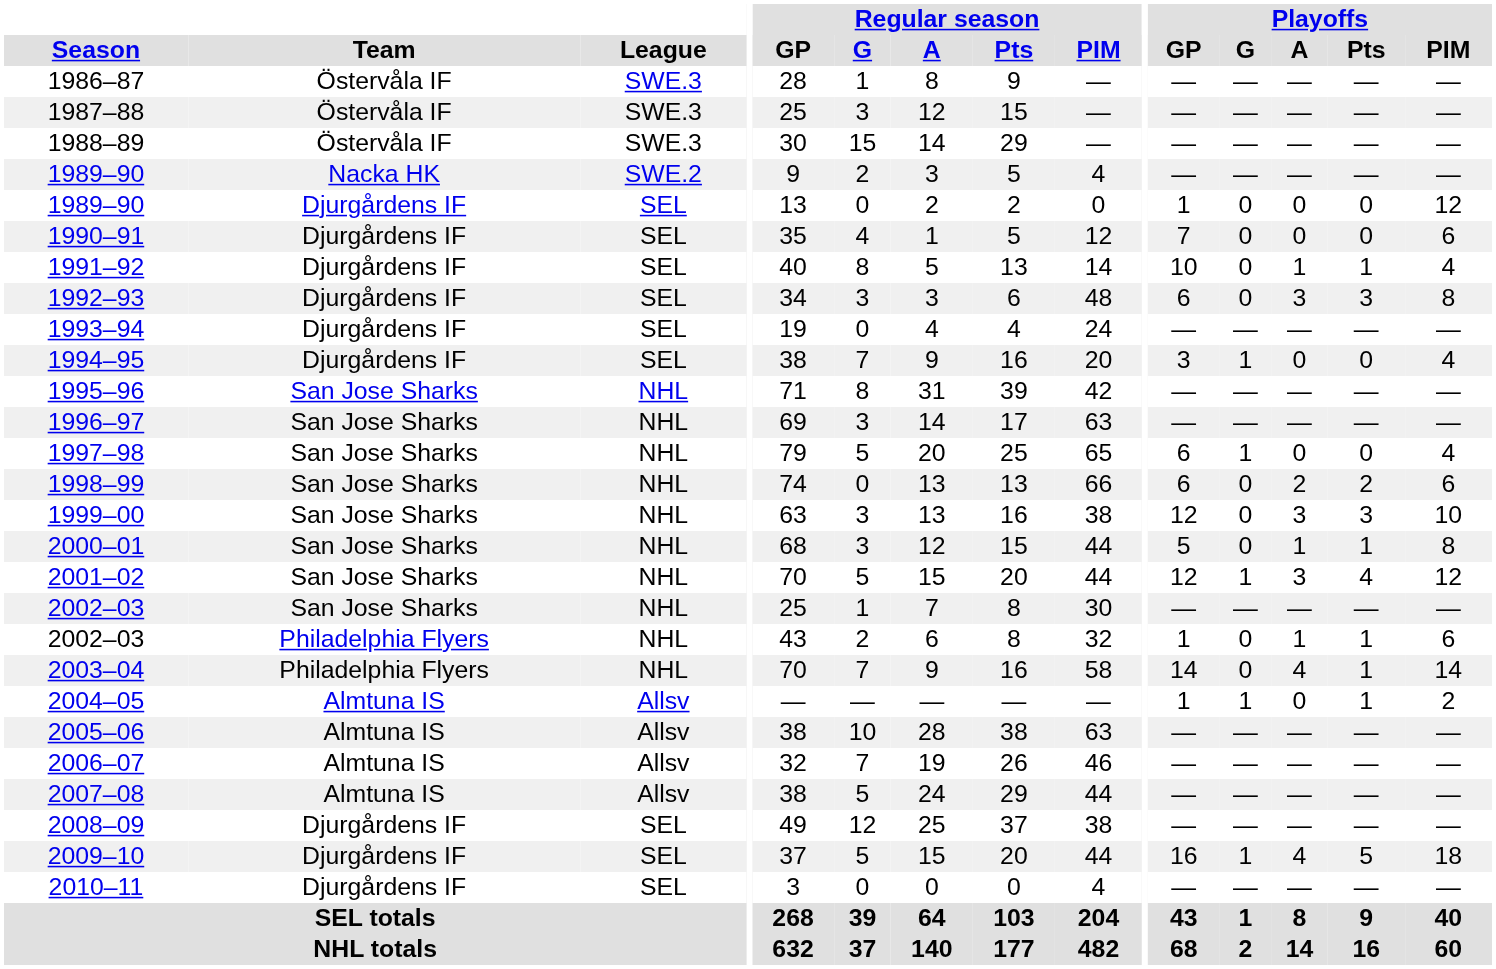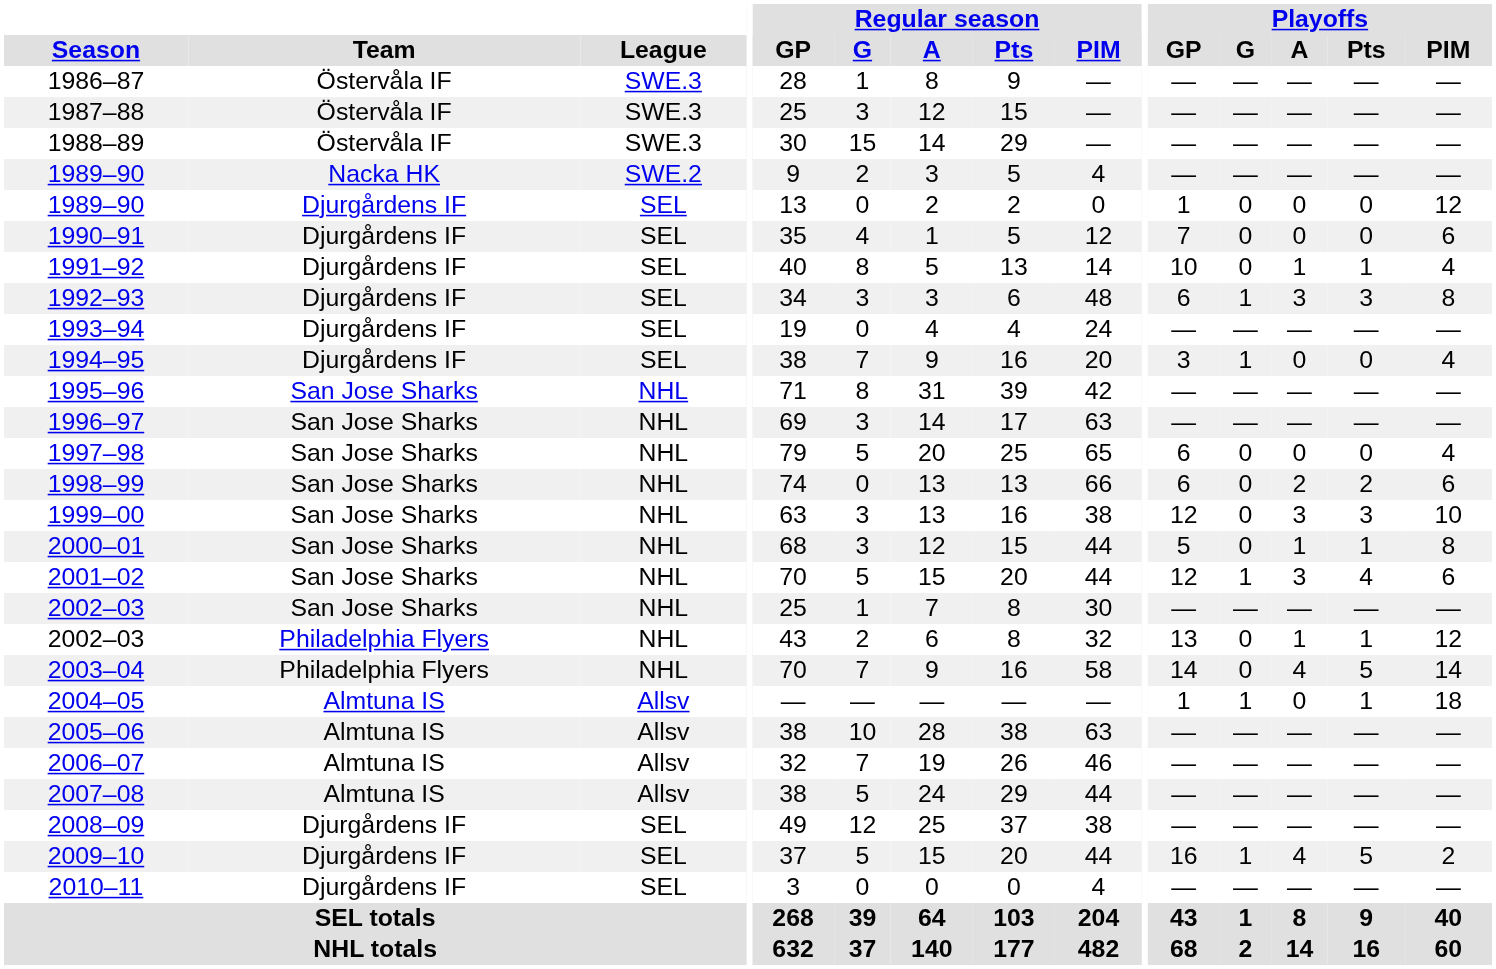1992–93 | Playoffs / G: 0 -> 1
1997–98 | Playoffs / G: 1 -> 0
2001–02 | Playoffs / PIM: 12 -> 6
2002–03 / Philadelphia Flyers | Playoffs / GP: 1 -> 13
2002–03 / Philadelphia Flyers | Playoffs / PIM: 6 -> 12
2003–04 | Playoffs / Pts: 1 -> 5
2004–05 | Playoffs / PIM: 2 -> 18
2009–10 | Playoffs / PIM: 18 -> 2
